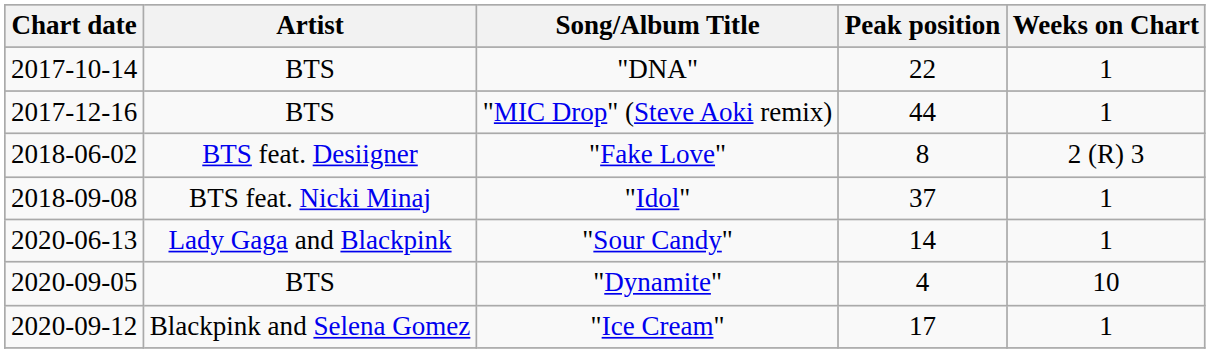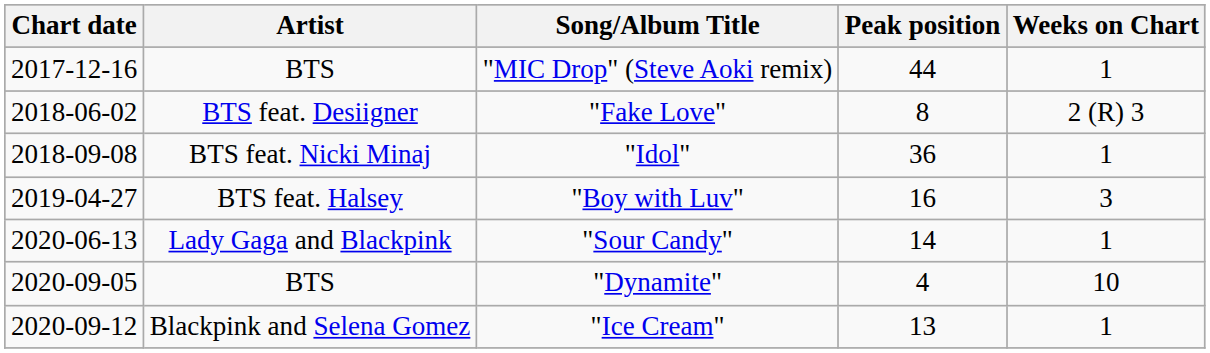- row: 2017-10-14 | BTS | "DNA" | 22 | 1
"Idol" | Peak position: 37 -> 36
+ row: 2019-04-27 | BTS feat. Halsey | "Boy with Luv" | 16 | 3
"Ice Cream" | Peak position: 17 -> 13
